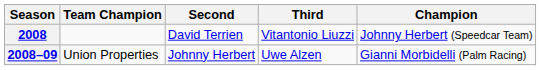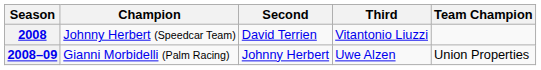columns swapped: Champion <-> Team Champion
